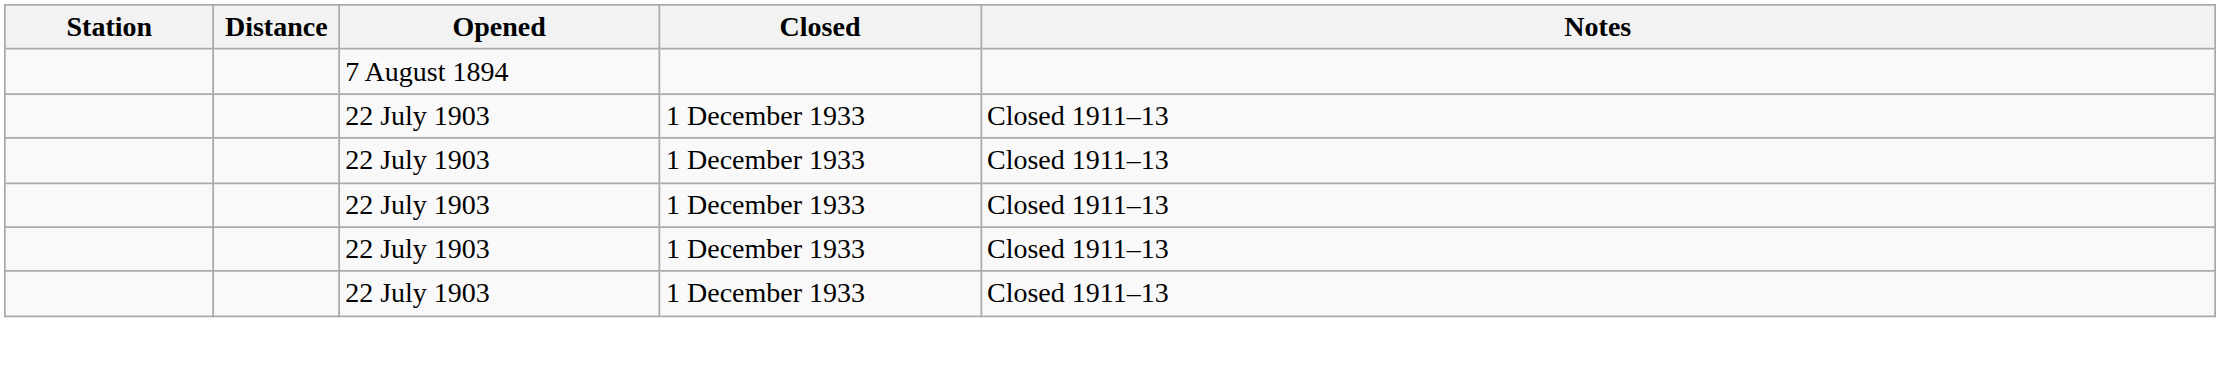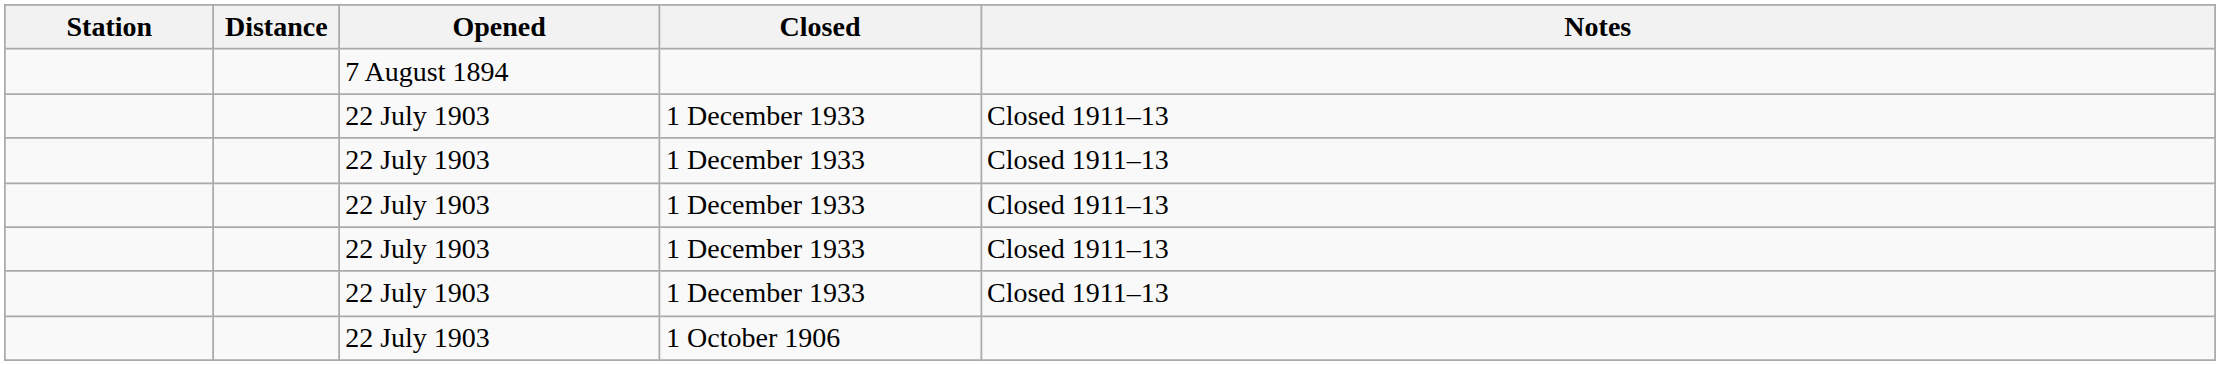+ row: 22 July 1903 | 1 October 1906
